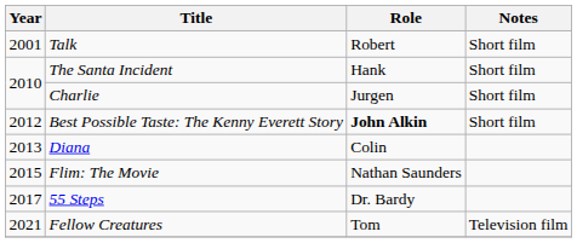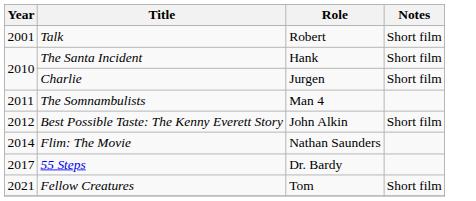+ row: 2011 | The Somnambulists | Man 4
Best Possible Taste: The Kenny Everett Story | Role: bold -> normal
- row: 2013 | Diana | Colin
Flim: The Movie | Year: 2015 -> 2014
Fellow Creatures | Notes: Television film -> Short film
